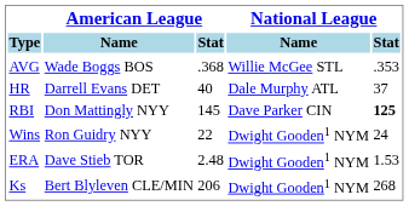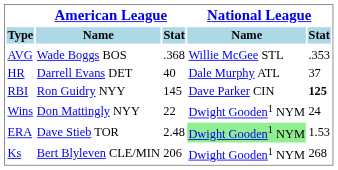RBI | American League / Name: Don Mattingly NYY -> Ron Guidry NYY
Wins | American League / Name: Ron Guidry NYY -> Don Mattingly NYY
ERA | National League / Name: no background -> lightgreen background
